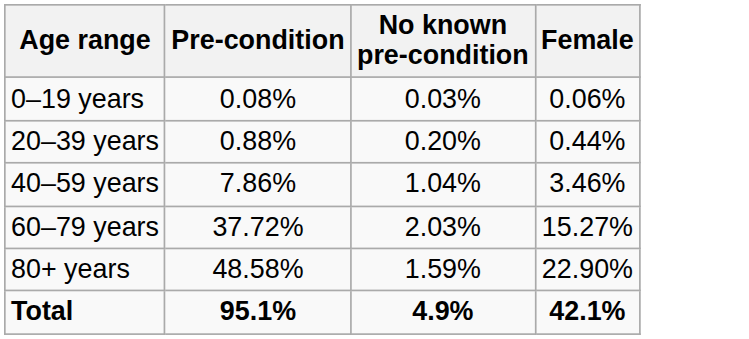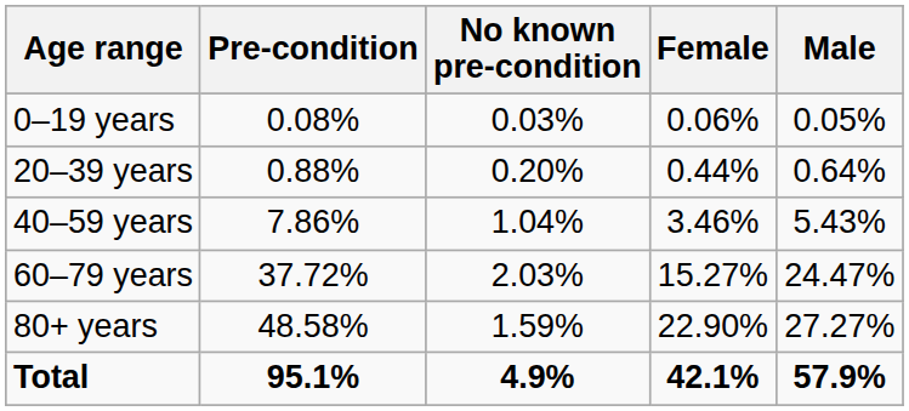+ column: Male | 0.05% | 0.64% | 5.43% | 24.47% | 27.27% | 57.9%
